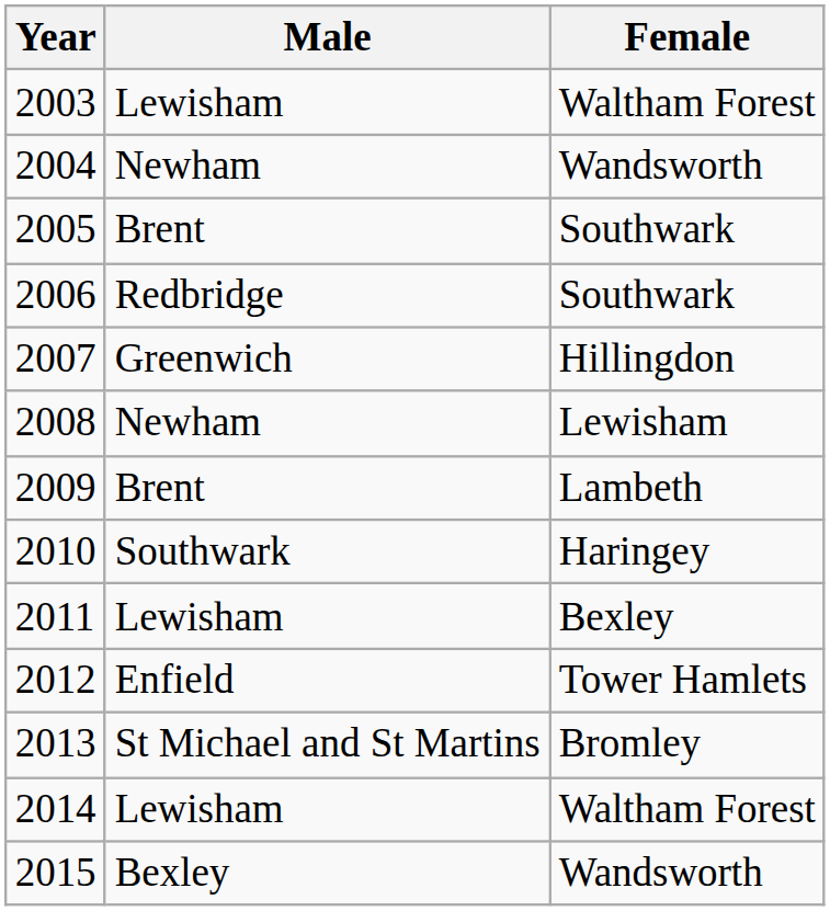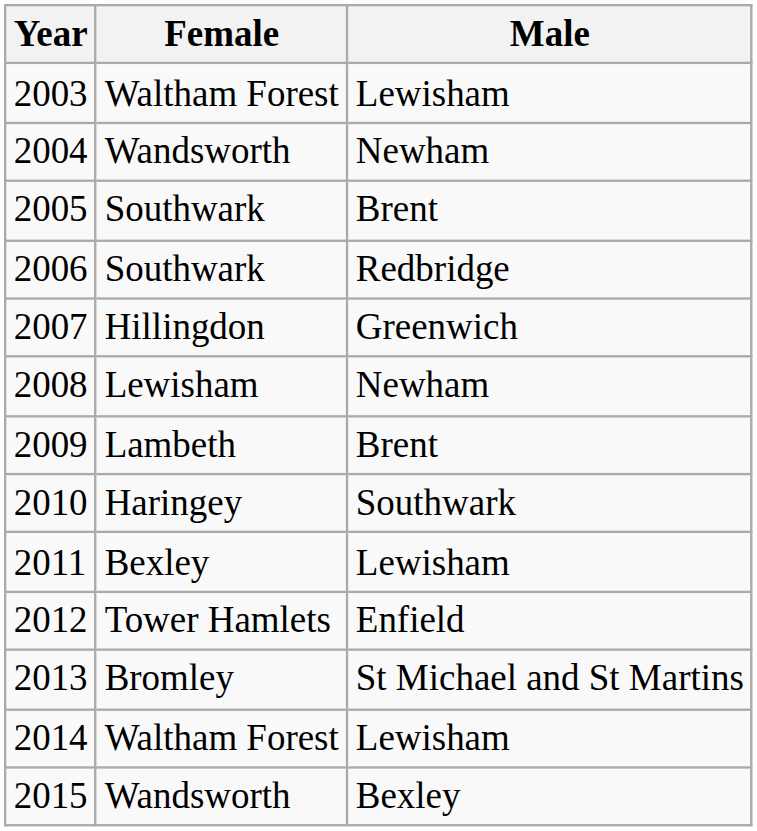columns swapped: Male <-> Female
